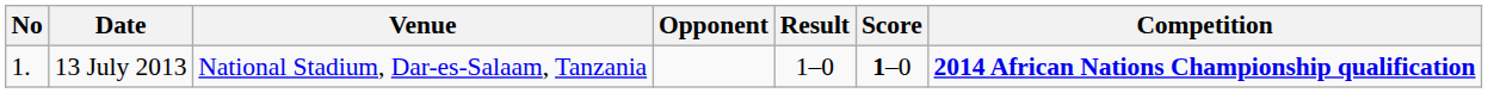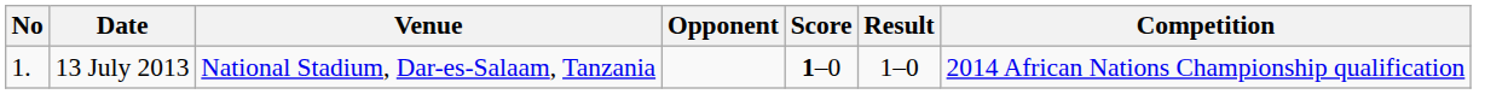columns swapped: Score <-> Result
13 July 2013 | Competition: bold -> normal
